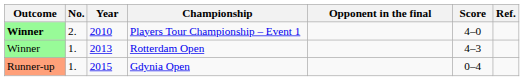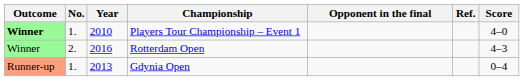columns swapped: Score <-> Ref.
Players Tour Championship – Event 1 | No.: 2. -> 1.
Rotterdam Open | No.: 1. -> 2.
Rotterdam Open | Year: 2013 -> 2016
Gdynia Open | Year: 2015 -> 2013
